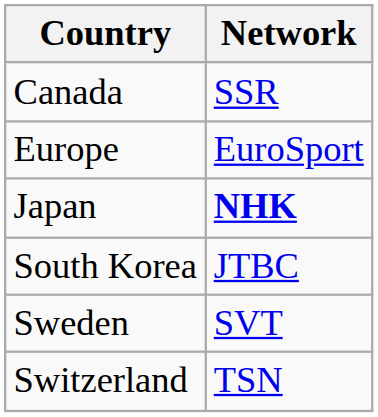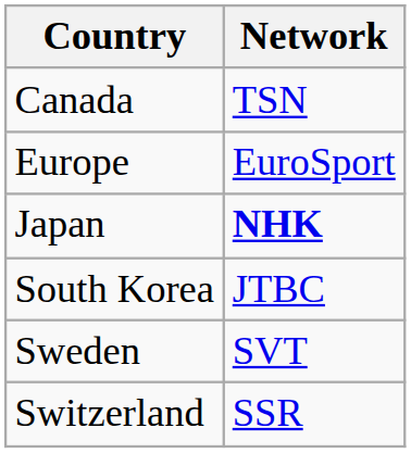Canada | Network: SSR -> TSN
Switzerland | Network: TSN -> SSR
